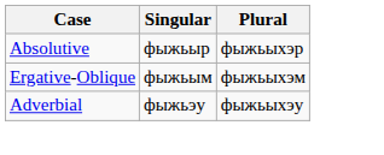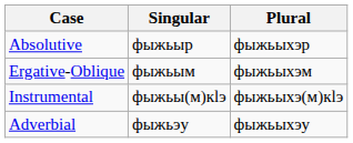+ row: Instrumental | фыжьы(м)кӏэ | фыжьыхэ(м)кӏэ
